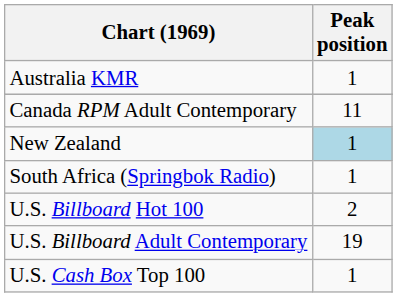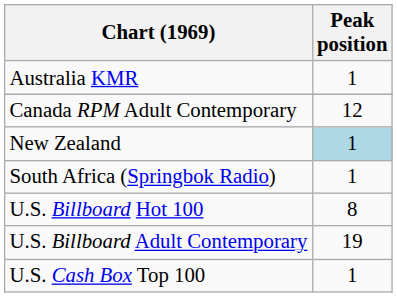Canada RPM Adult Contemporary | Peak position: 11 -> 12
U.S. Billboard Hot 100 | Peak position: 2 -> 8
